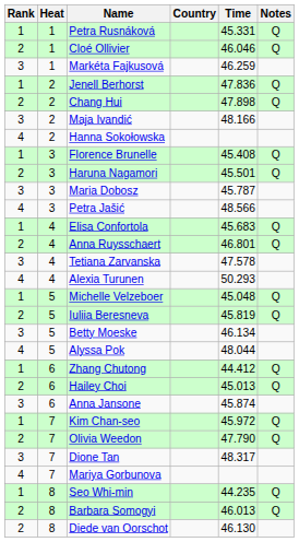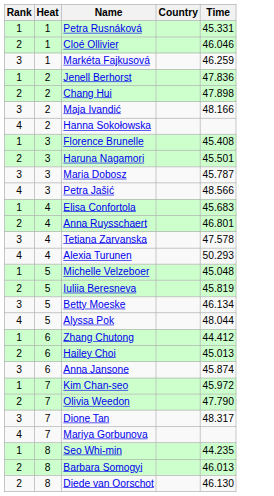- column: Notes | Q | Q | Q | Q | Q | Q | Q | Q | Q | Q | Q | Q | Q | Q | Q | Q
